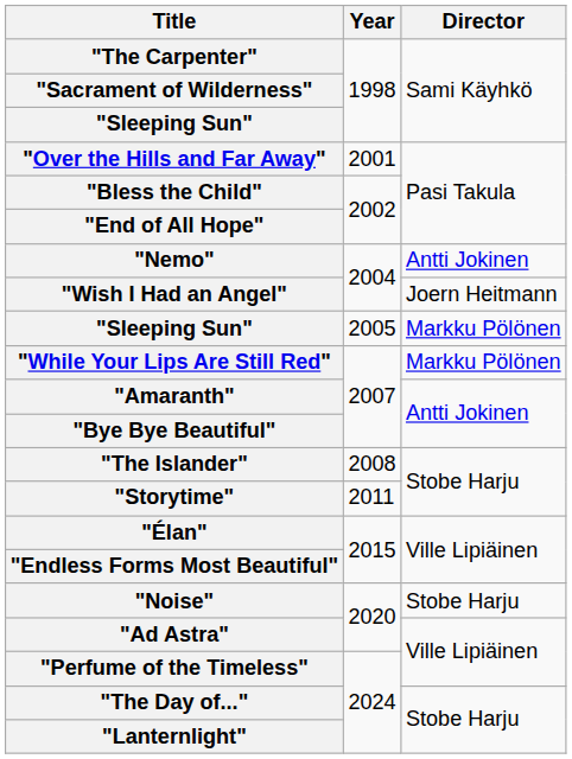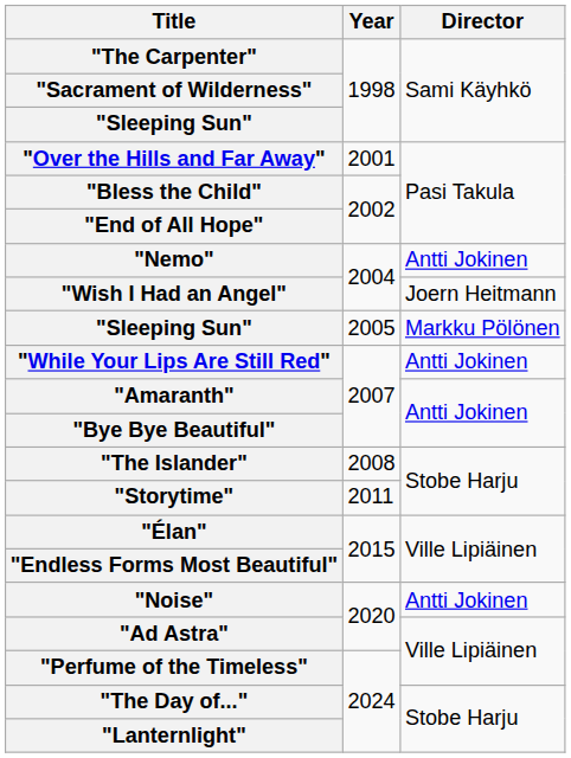"While Your Lips Are Still Red" | Director: Markku Pölönen -> Antti Jokinen
"Noise" | Director: Stobe Harju -> Antti Jokinen
